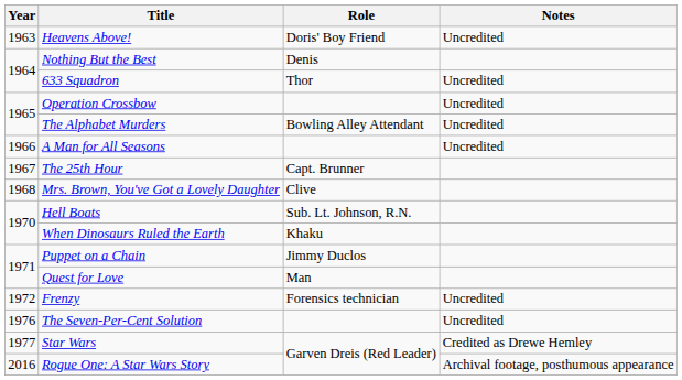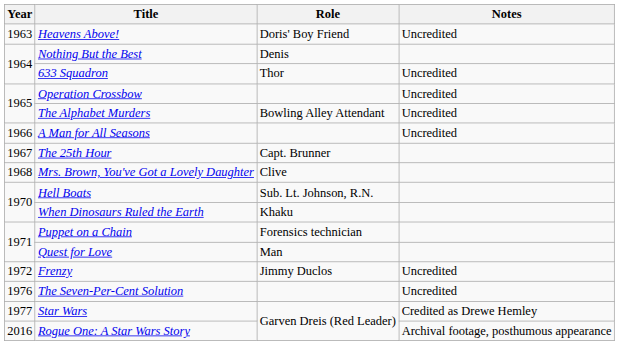Puppet on a Chain | Role: Jimmy Duclos -> Forensics technician
Frenzy | Role: Forensics technician -> Jimmy Duclos
